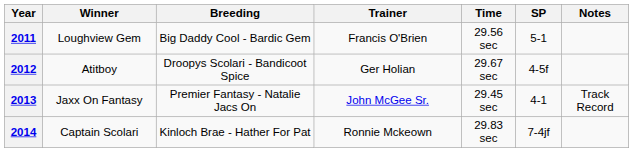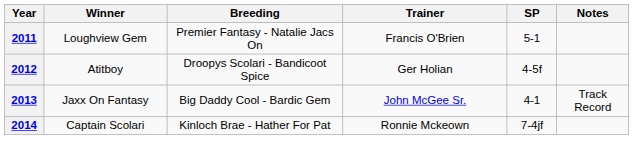- column: Time | 29.56 sec | 29.67 sec | 29.45 sec | 29.83 sec
2011 | Breeding: Big Daddy Cool - Bardic Gem -> Premier Fantasy - Natalie Jacs On
2013 | Breeding: Premier Fantasy - Natalie Jacs On -> Big Daddy Cool - Bardic Gem
